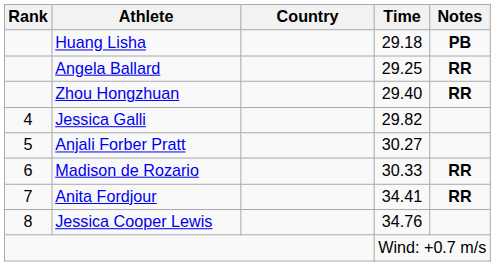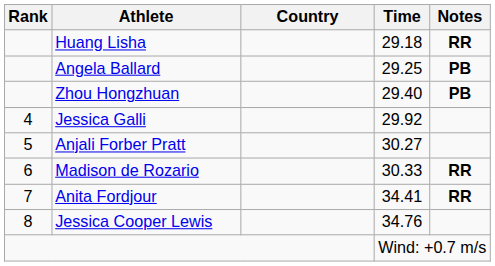Huang Lisha | Notes: PB -> RR
Angela Ballard | Notes: RR -> PB
Zhou Hongzhuan | Notes: RR -> PB
Jessica Galli | Time: 29.82 -> 29.92
